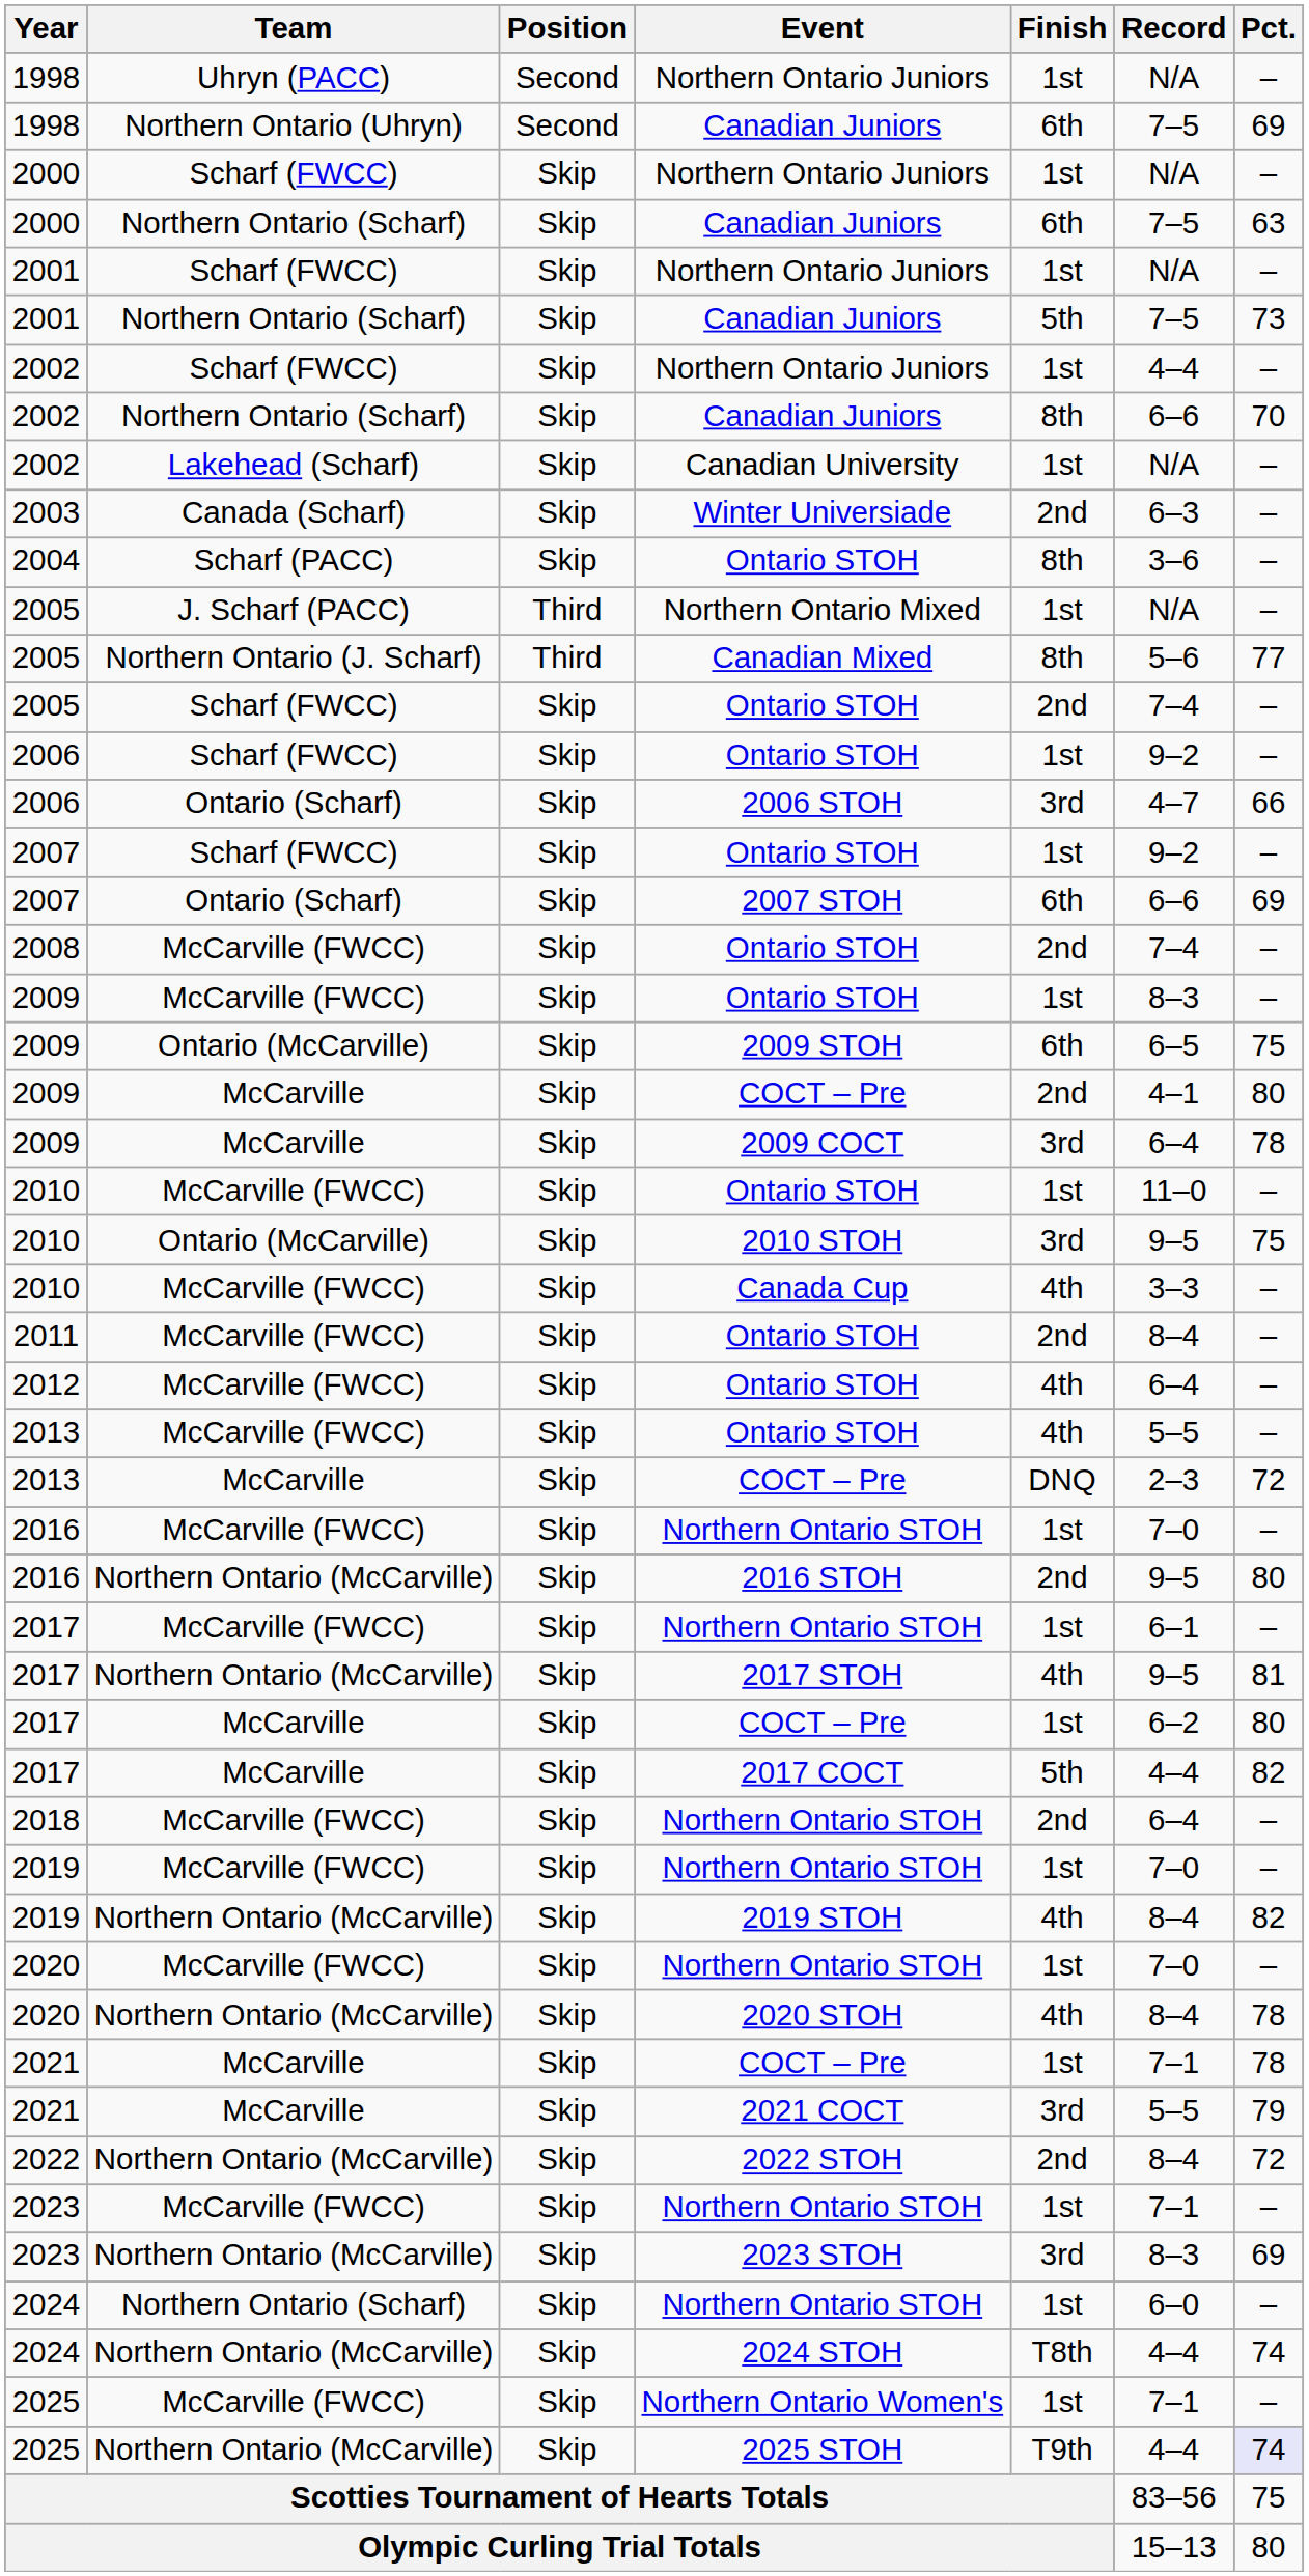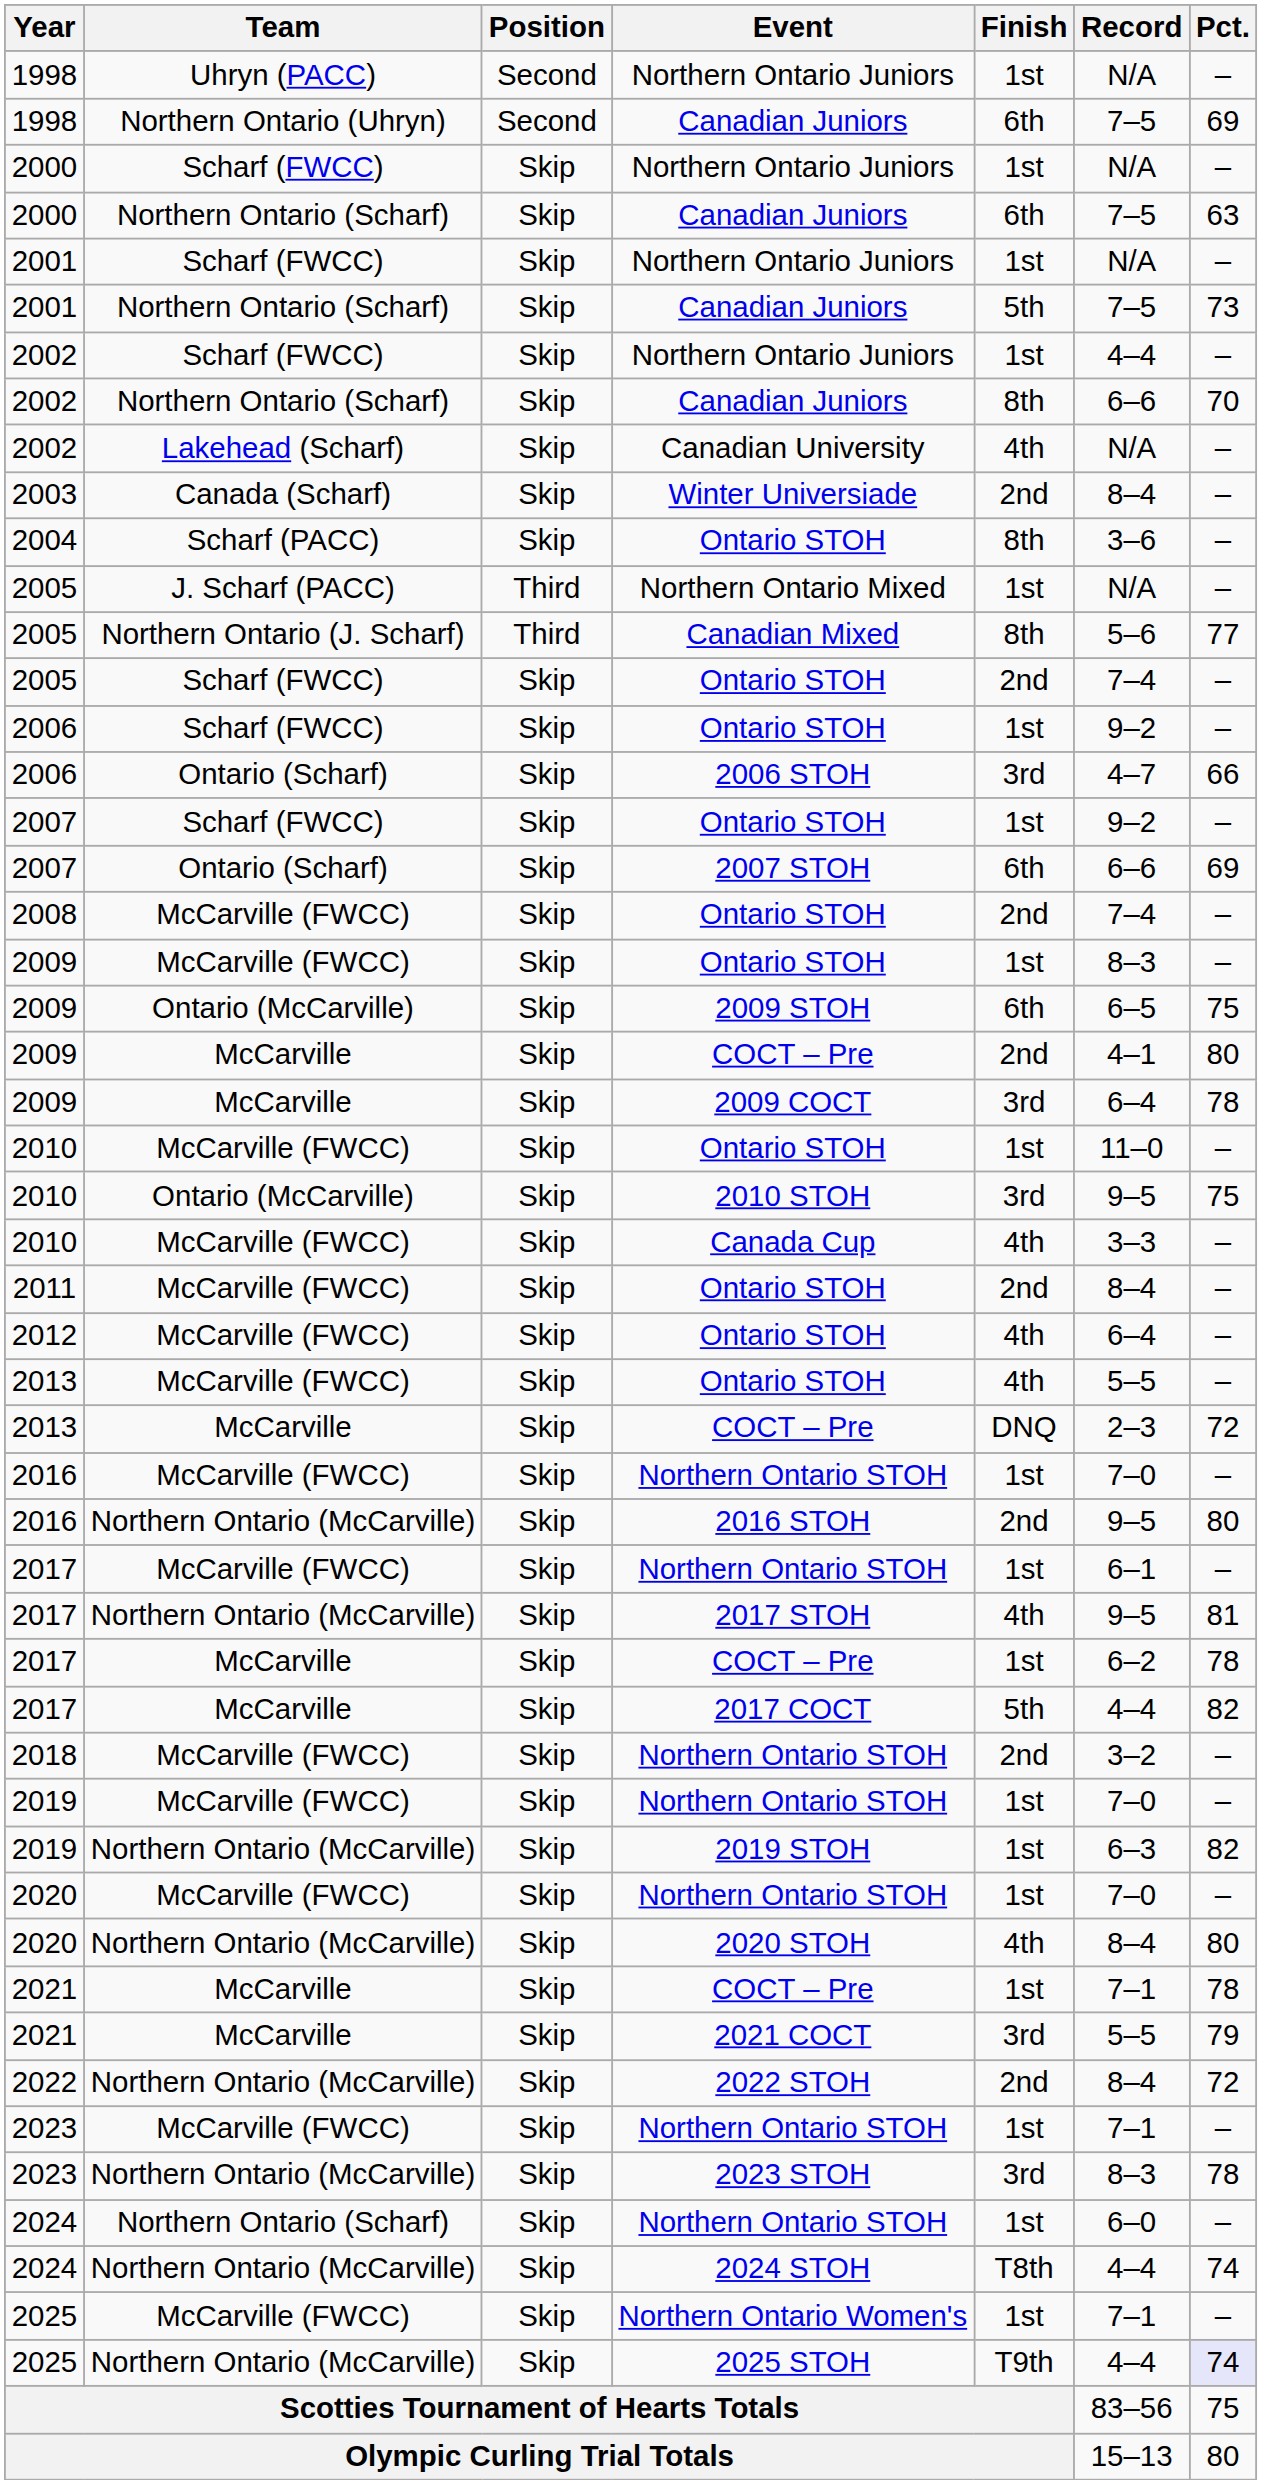Canadian University | Finish: 1st -> 4th
Winter Universiade | Record: 6–3 -> 8–4
2017 / COCT – Pre | Pct.: 80 -> 78
2018 / Northern Ontario STOH | Record: 6–4 -> 3–2
2019 STOH | Finish: 4th -> 1st
2019 STOH | Record: 8–4 -> 6–3
2020 STOH | Pct.: 78 -> 80
2023 STOH | Pct.: 69 -> 78
